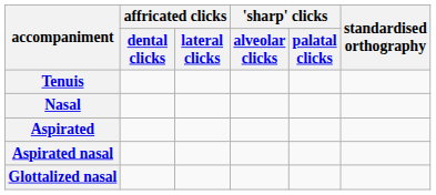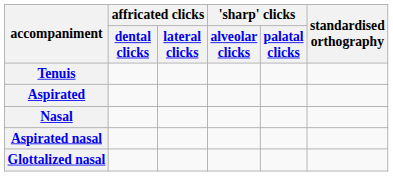rows swapped: Aspirated <-> Nasal
